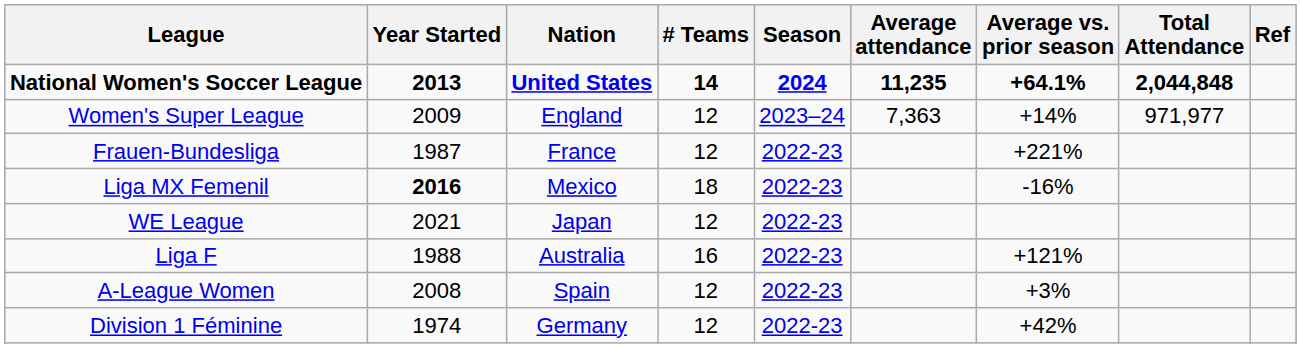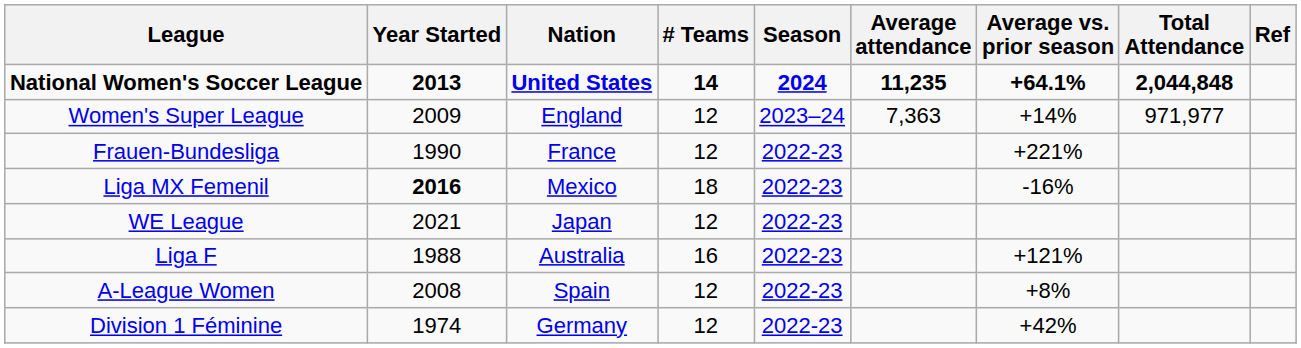Frauen-Bundesliga | Year Started: 1987 -> 1990
A-League Women | Average vs. prior season: +3% -> +8%
